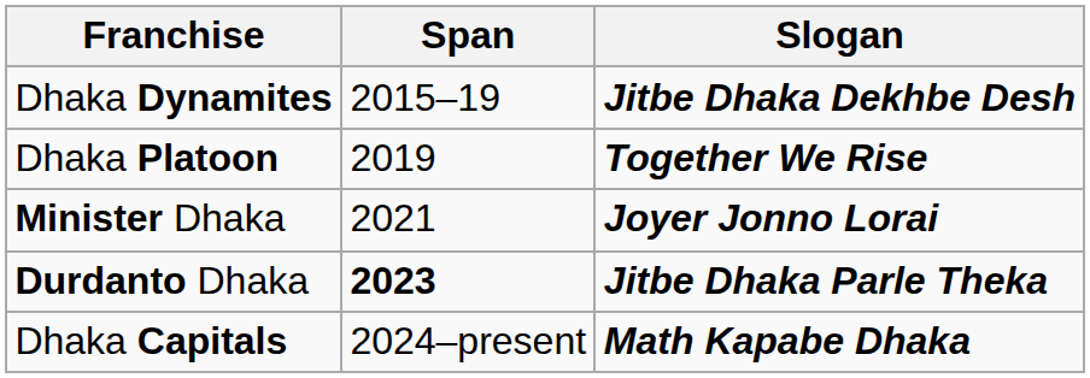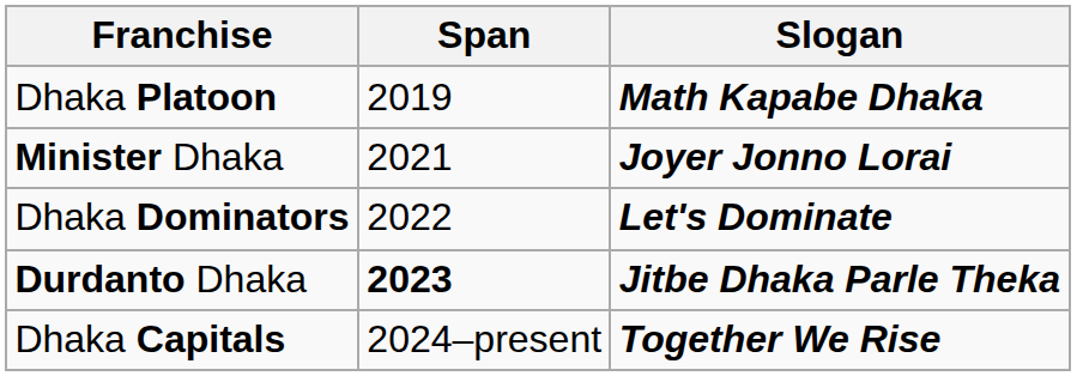- row: Dhaka Dynamites | 2015–19 | Jitbe Dhaka Dekhbe Desh
Dhaka Platoon | Slogan: Together We Rise -> Math Kapabe Dhaka
+ row: Dhaka Dominators | 2022 | Let's Dominate
Dhaka Capitals | Slogan: Math Kapabe Dhaka -> Together We Rise
